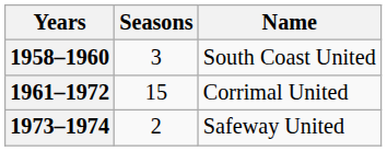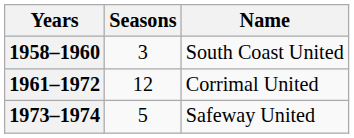1961–1972 | Seasons: 15 -> 12
1973–1974 | Seasons: 2 -> 5
